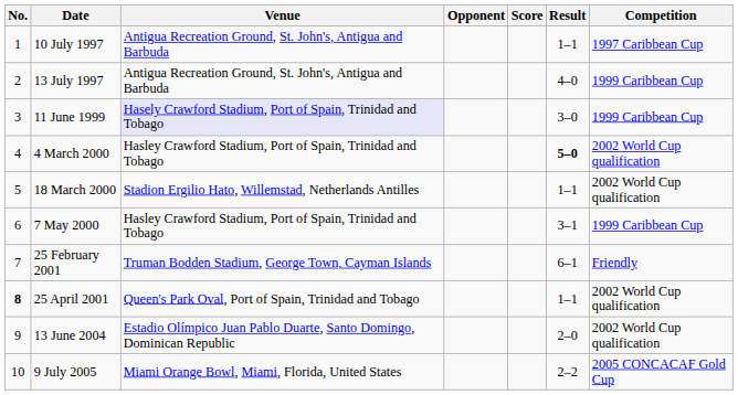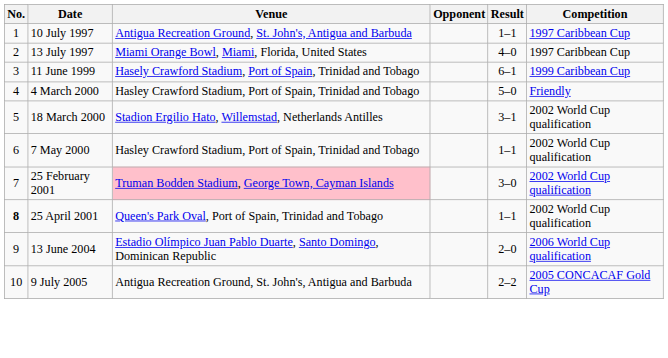- column: Score
13 July 1997 | Venue: Antigua Recreation Ground, St. John's, Antigua and Barbuda -> Miami Orange Bowl, Miami, Florida, United States
13 July 1997 | Competition: 1999 Caribbean Cup -> 1997 Caribbean Cup
11 June 1999 | Venue: lavender background -> no background
11 June 1999 | Result: 3–0 -> 6–1
4 March 2000 | Result: bold -> normal
4 March 2000 | Competition: 2002 World Cup qualification -> Friendly
18 March 2000 | Result: 1–1 -> 3–1
7 May 2000 | Result: 3–1 -> 1–1
7 May 2000 | Competition: 1999 Caribbean Cup -> 2002 World Cup qualification
25 February 2001 | Venue: no background -> pink background
25 February 2001 | Result: 6–1 -> 3–0
25 February 2001 | Competition: Friendly -> 2002 World Cup qualification
13 June 2004 | Competition: 2002 World Cup qualification -> 2006 World Cup qualification
9 July 2005 | Venue: Miami Orange Bowl, Miami, Florida, United States -> Antigua Recreation Ground, St. John's, Antigua and Barbuda
